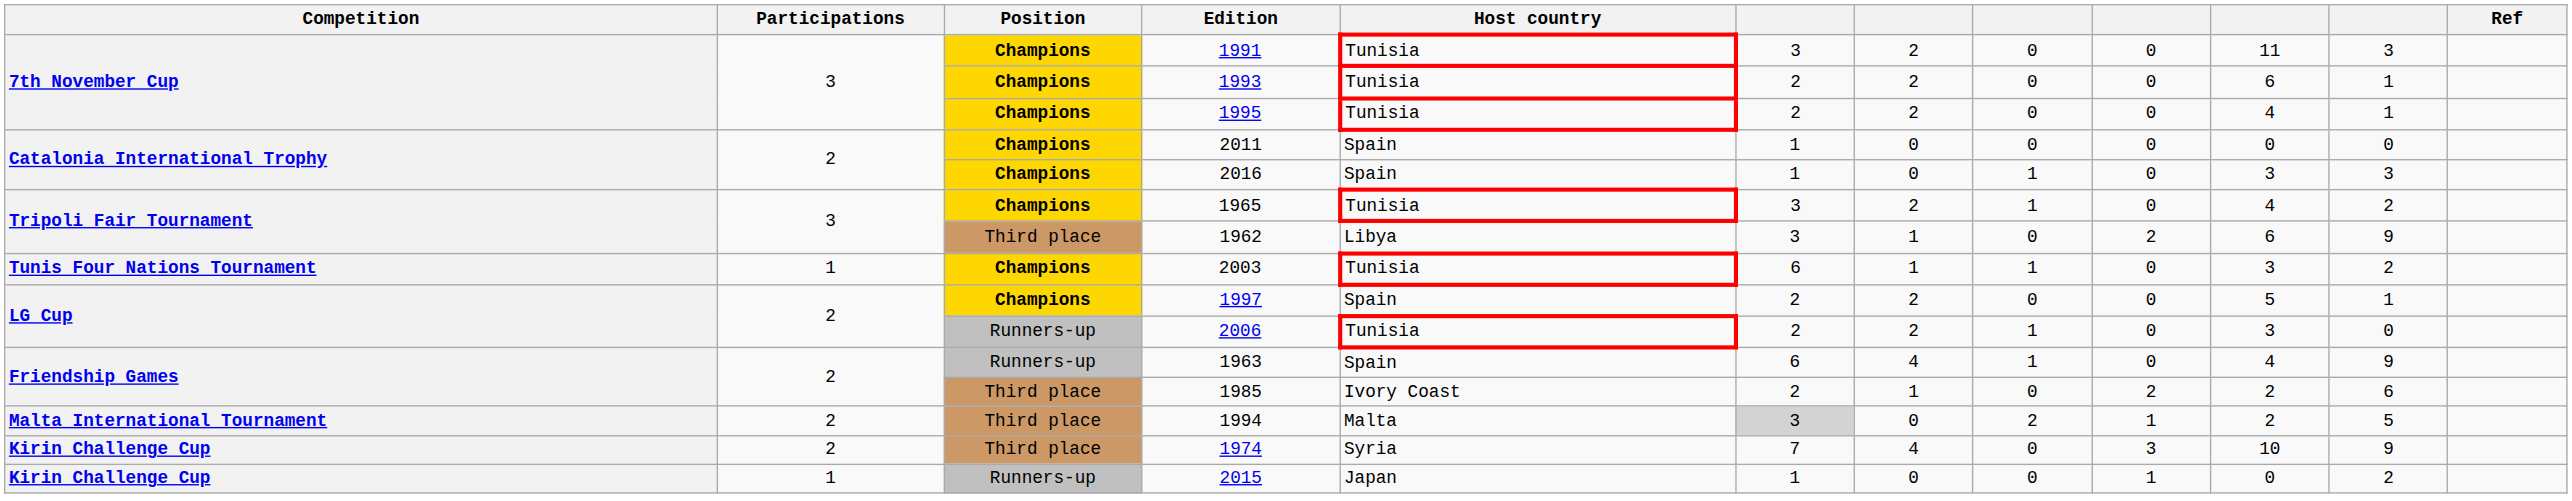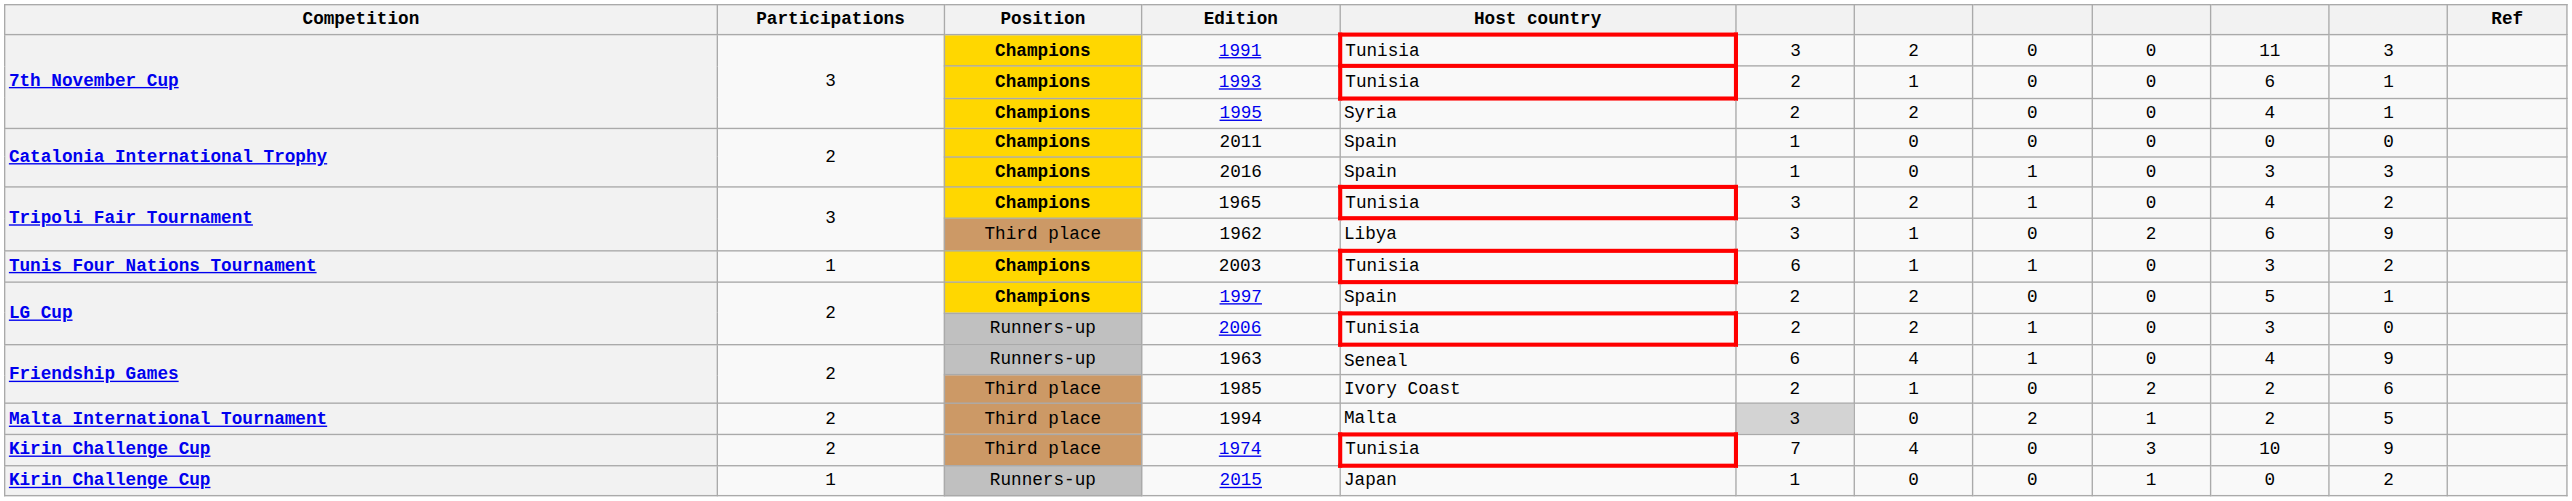1993 | column 7: 2 -> 1
1995 | Host country: Tunisia -> Syria
1963 | Host country: Spain -> Seneal
1974 | Host country: Syria -> Tunisia
